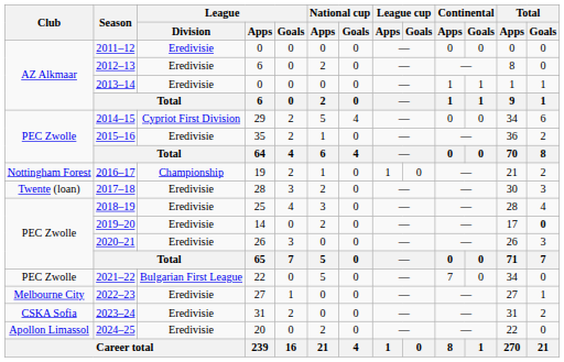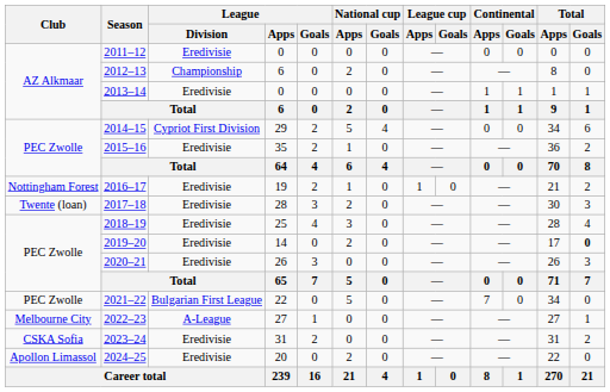2012–13 | League / Division: Eredivisie -> Championship
2016–17 | League / Division: Championship -> Eredivisie
2022–23 | League / Division: Eredivisie -> A-League
